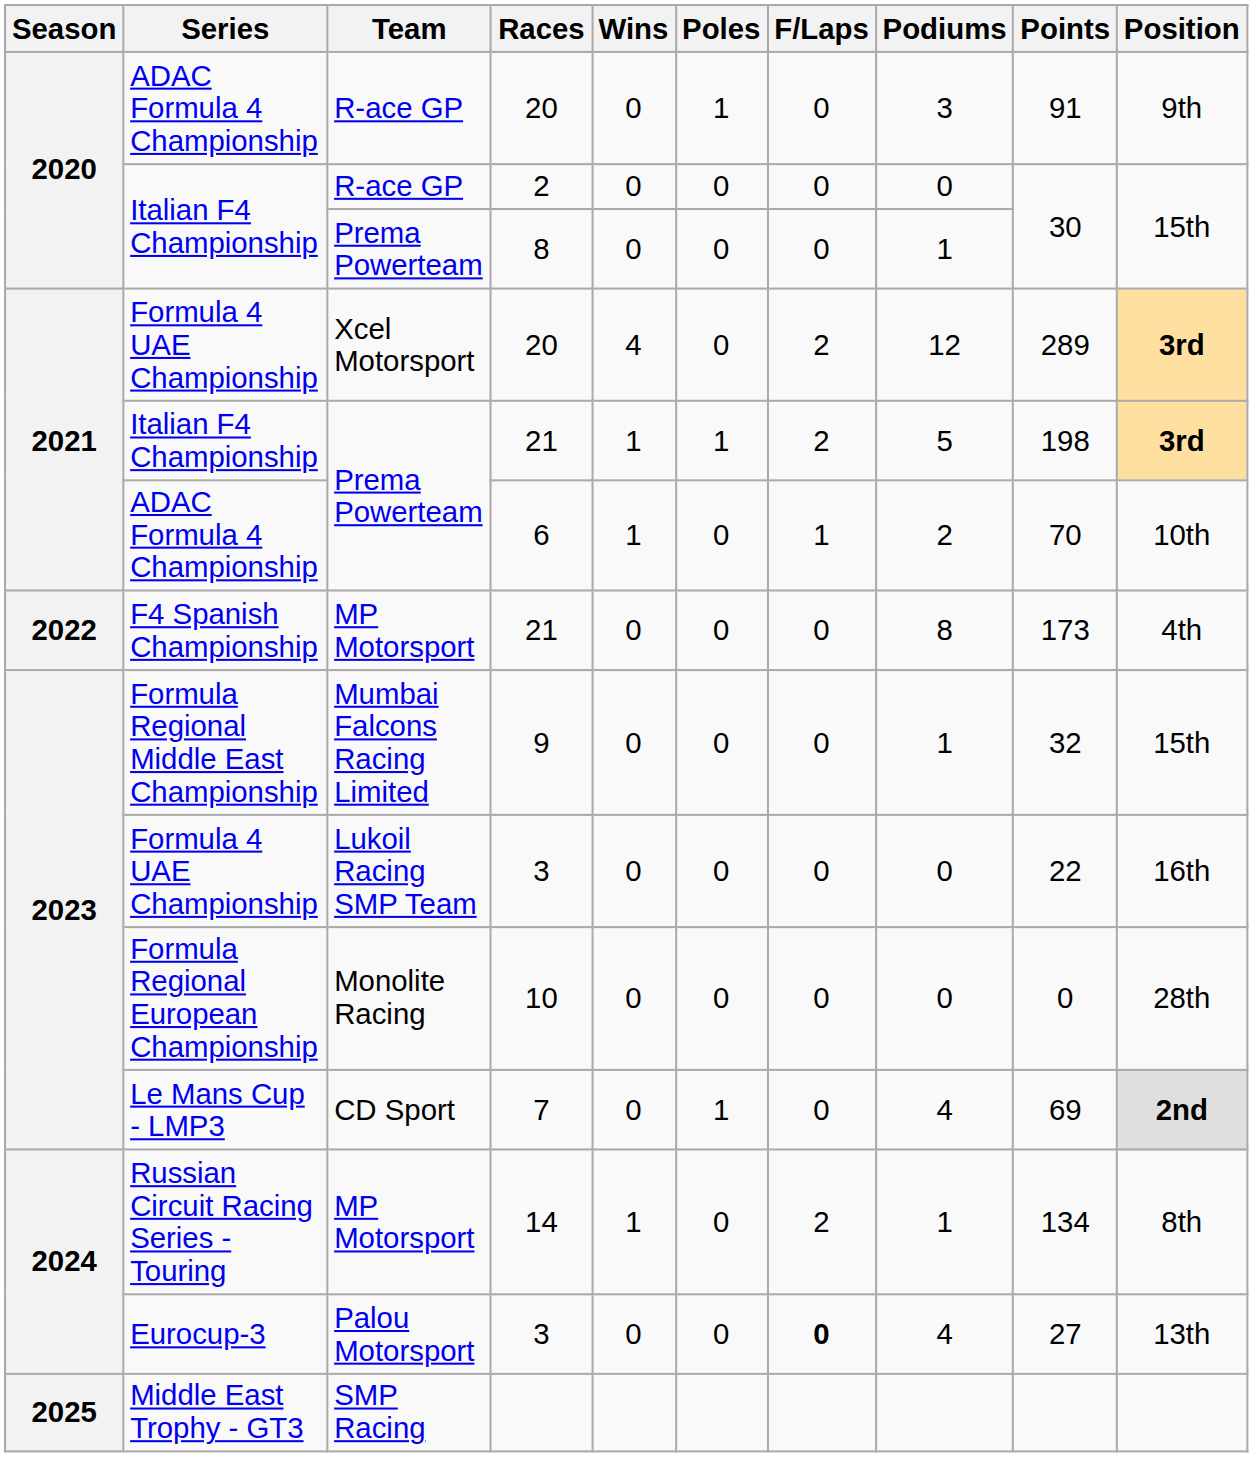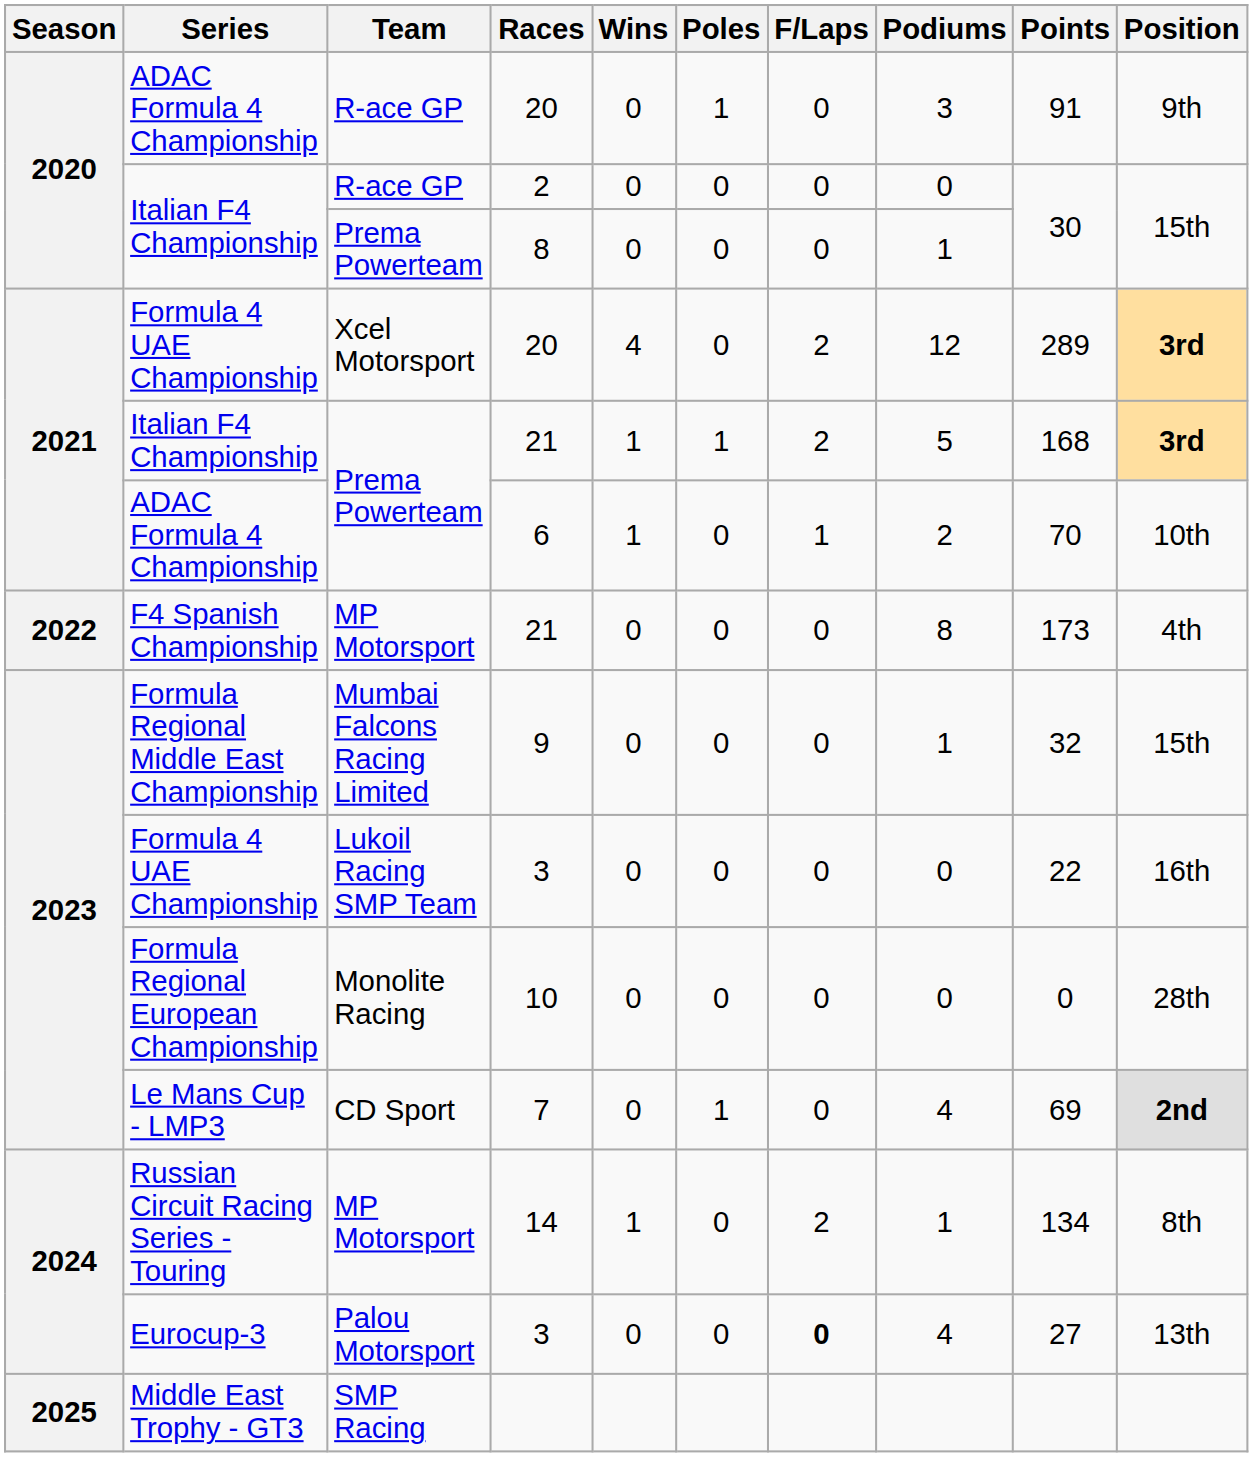Italian F4 Championship / 21 | Points: 198 -> 168
